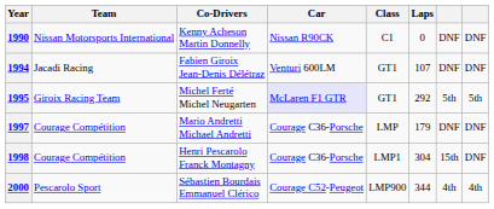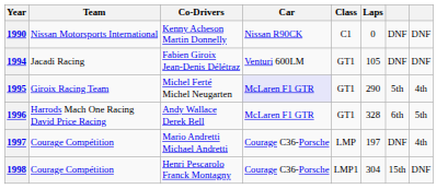1994 | Laps: 107 -> 105
1995 | Laps: 292 -> 290
1995 | column 8: 5th -> 4th
+ row: 1996 | Harrods Mach One Racing David Price Racing | Andy Wallace Derek Bell | McLaren F1 GTR | GT1 | 328 | 6th | 5th
1997 | Laps: 179 -> 197
1997 | column 8: DNF -> 4th
- row: 2000 | Pescarolo Sport | Sébastien Bourdais Emmanuel Clérico | Courage C52-Peugeot | LMP900 | 344 | 4th | 4th
